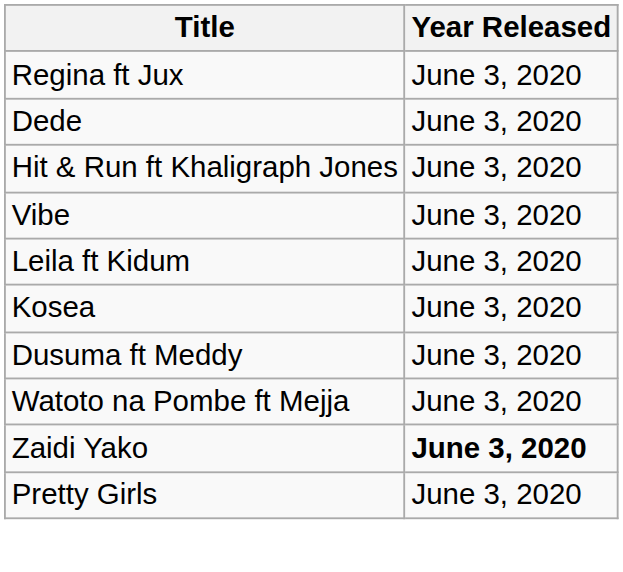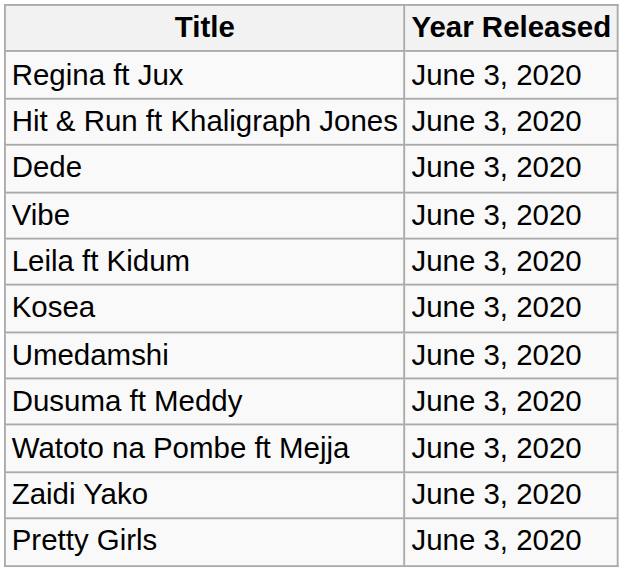rows swapped: Dede <-> Hit & Run ft Khaligraph Jones
+ row: Umedamshi | June 3, 2020
Zaidi Yako | Year Released: bold -> normal
